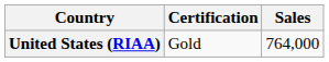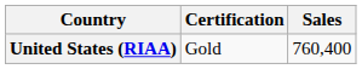United States (RIAA) | Sales: 764,000 -> 760,400
